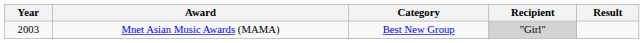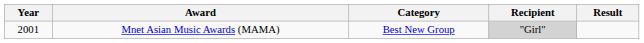Mnet Asian Music Awards (MAMA) | Year: 2003 -> 2001
